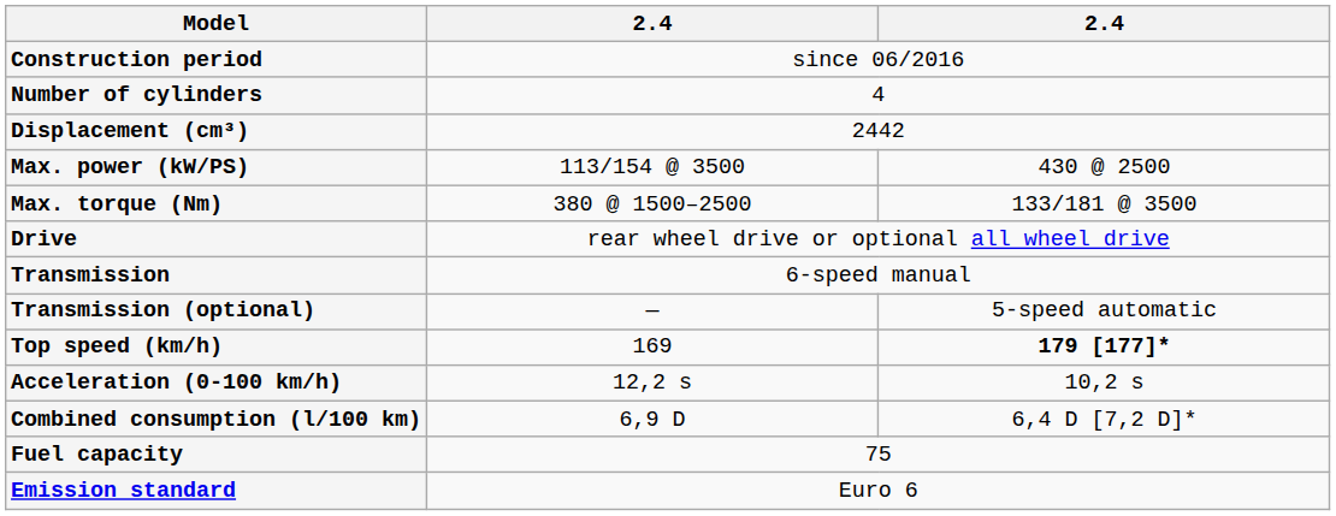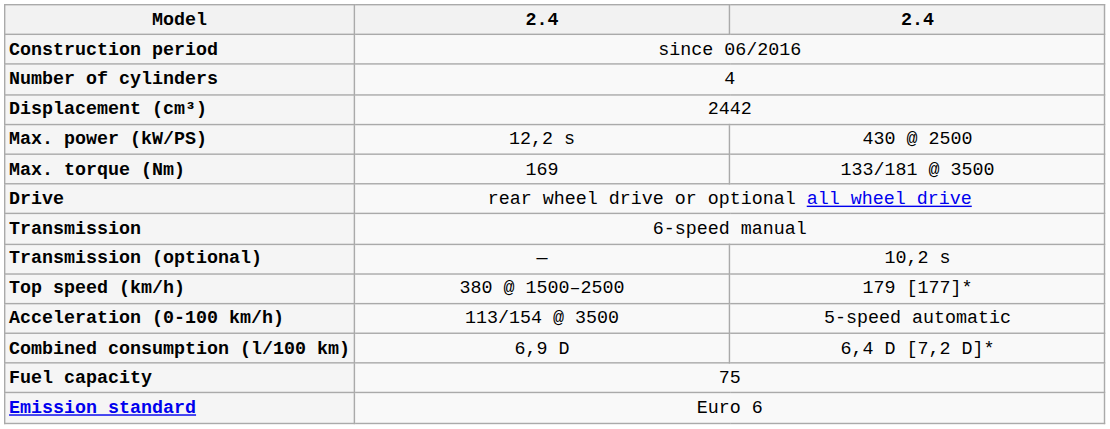Max. power (kW/PS) | column 2: 113/154 @ 3500 -> 12,2 s
Max. torque (Nm) | column 2: 380 @ 1500–2500 -> 169
Transmission (optional) | column 3: 5-speed automatic -> 10,2 s
Top speed (km/h) | column 2: 169 -> 380 @ 1500–2500
Top speed (km/h) | column 3: bold -> normal
Acceleration (0-100 km/h) | column 2: 12,2 s -> 113/154 @ 3500
Acceleration (0-100 km/h) | column 3: 10,2 s -> 5-speed automatic
